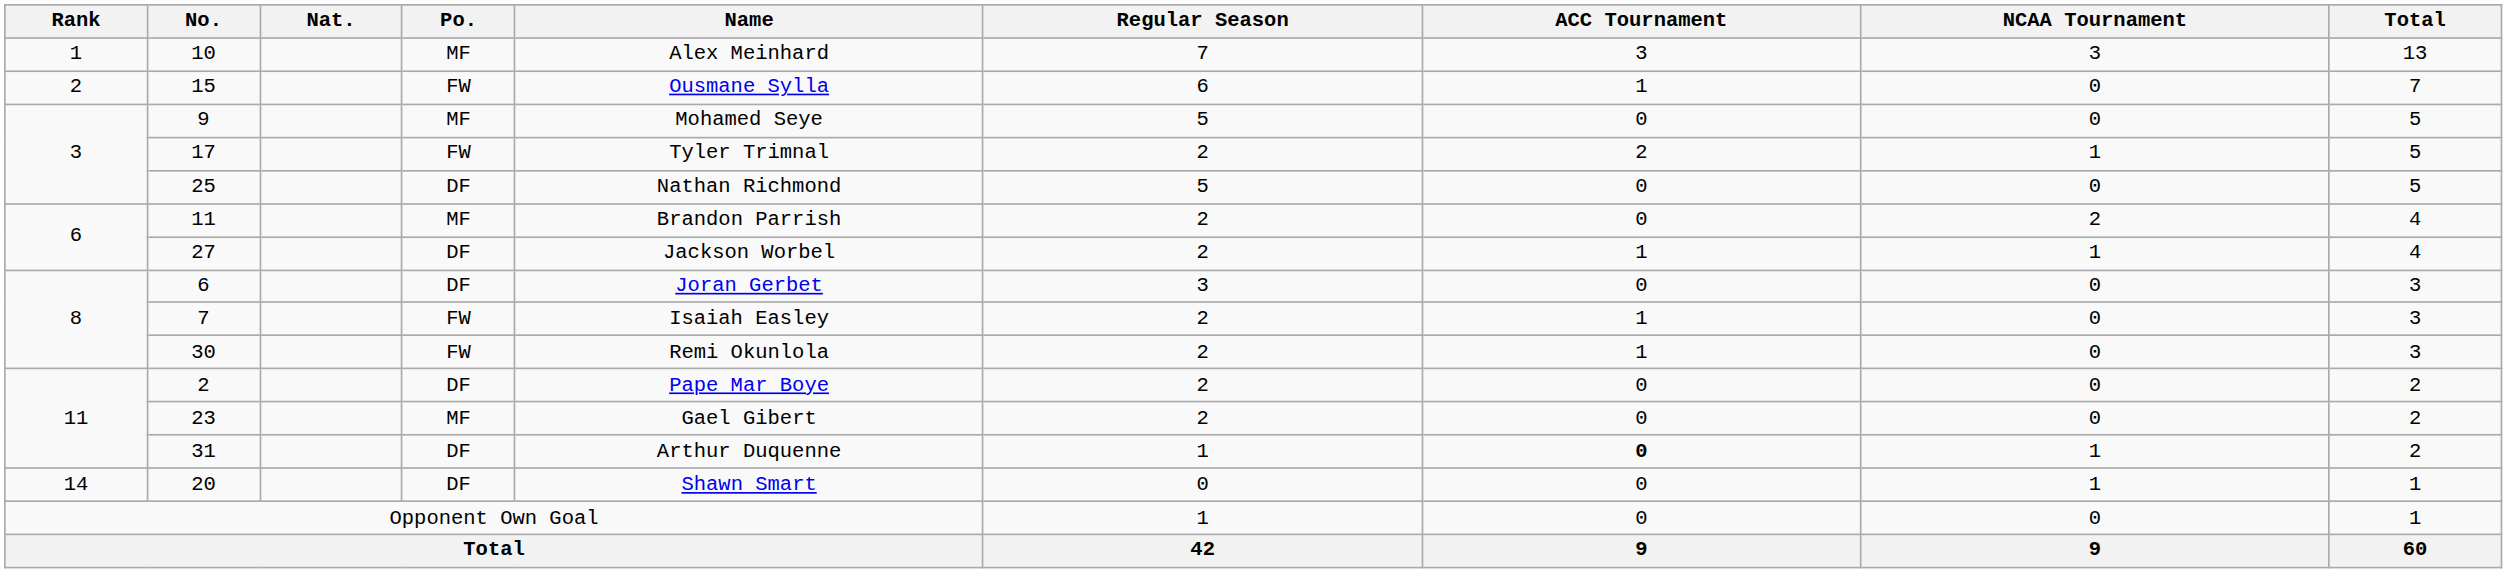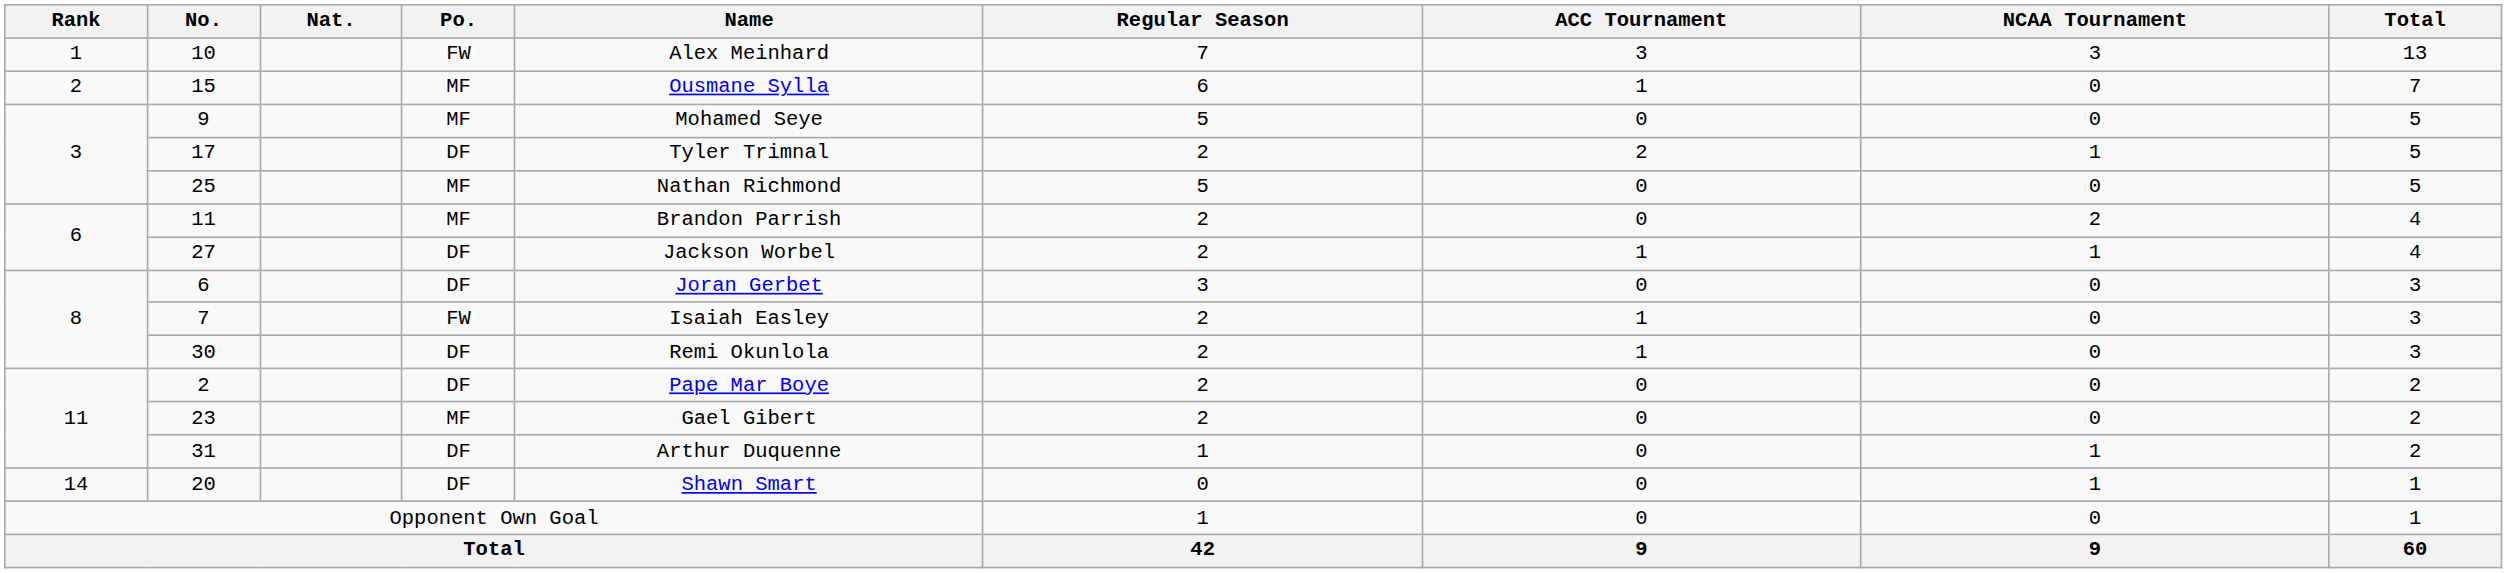10 | Po.: MF -> FW
15 | Po.: FW -> MF
17 | Po.: FW -> DF
25 | Po.: DF -> MF
30 | Po.: FW -> DF
31 | ACC Tournament: bold -> normal
